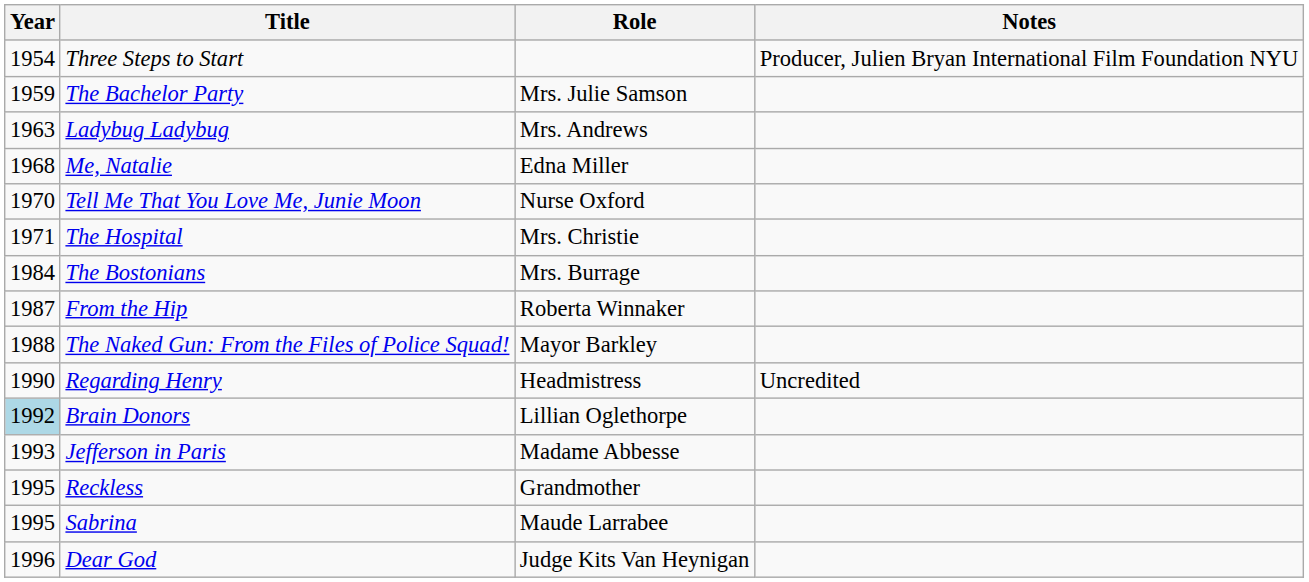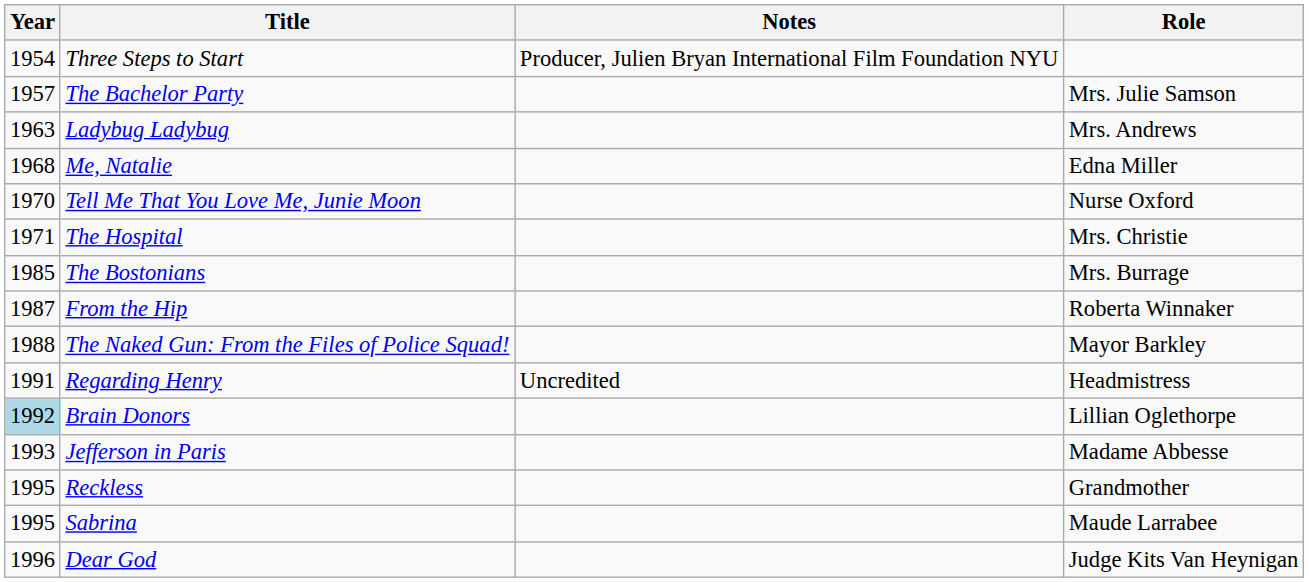columns swapped: Role <-> Notes
The Bachelor Party | Year: 1959 -> 1957
The Bostonians | Year: 1984 -> 1985
Regarding Henry | Year: 1990 -> 1991
